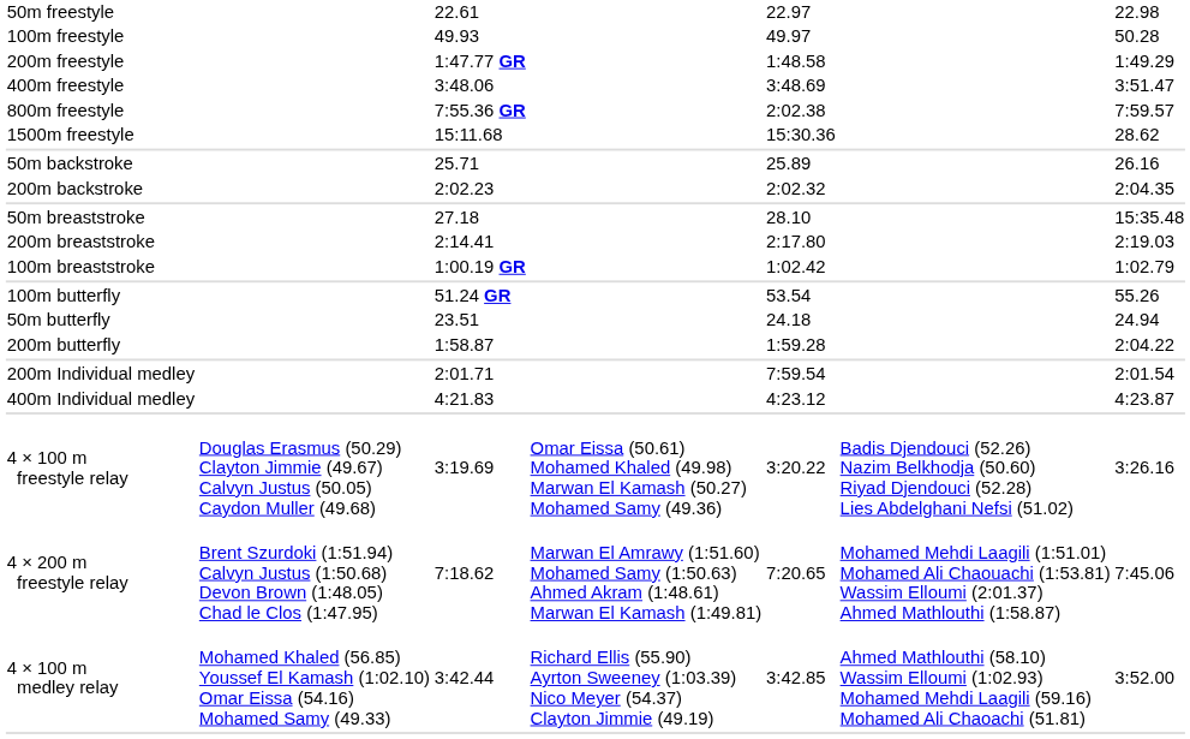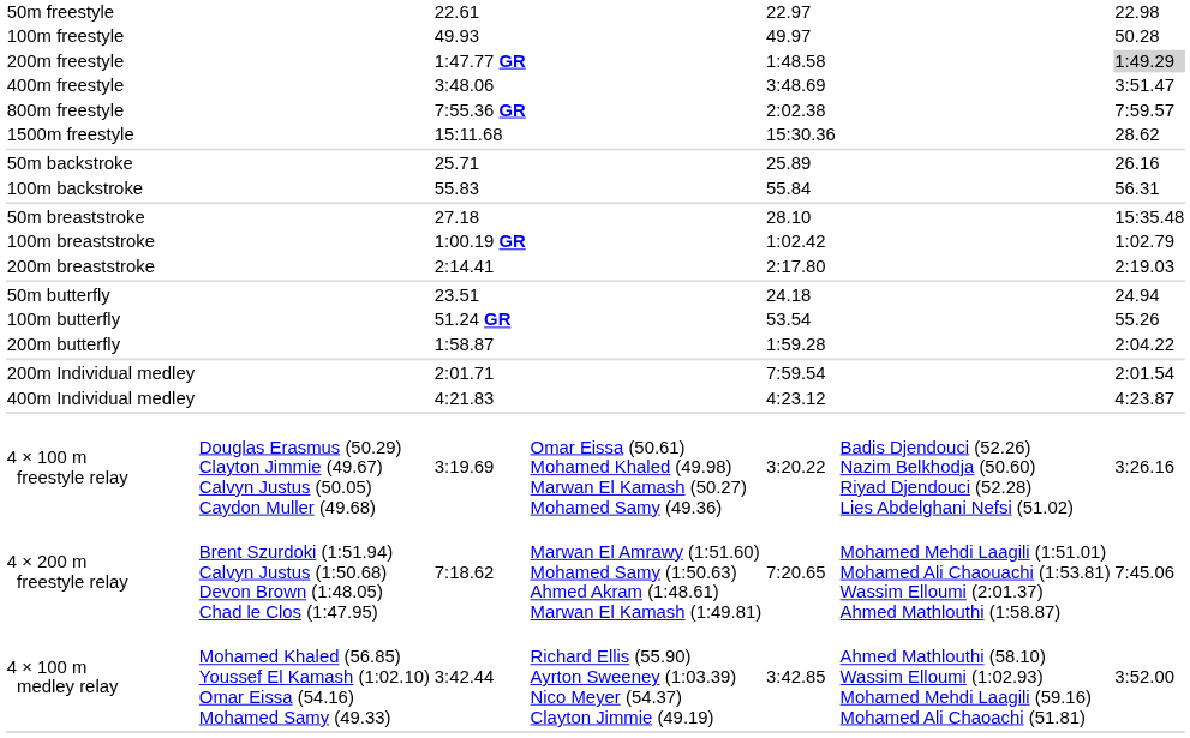200m freestyle | column 7: no background -> lightgrey background
+ row: 100m backstroke | 55.83 | 55.84 | 56.31
- row: 200m backstroke | 2:02.23 | 2:02.32 | 2:04.35
rows swapped: 100m breaststroke <-> 200m breaststroke
rows swapped: 50m butterfly <-> 100m butterfly
